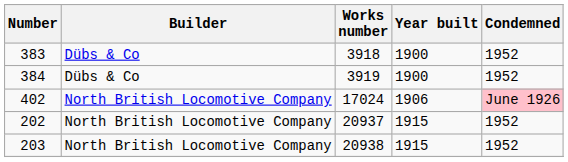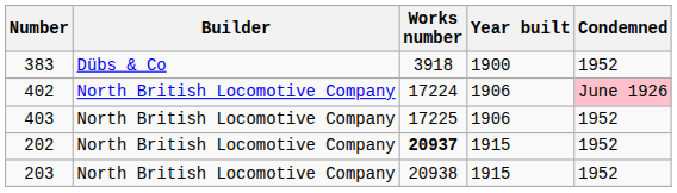- row: 384 | Dübs & Co | 3919 | 1900 | 1952
402 | Works number: 17024 -> 17224
+ row: 403 | North British Locomotive Company | 17225 | 1906 | 1952
202 | Works number: normal -> bold
